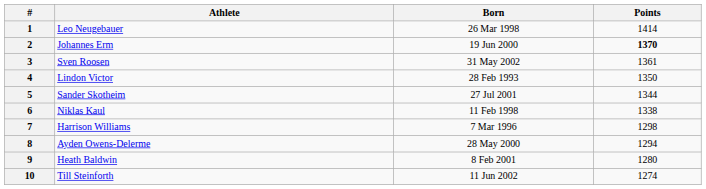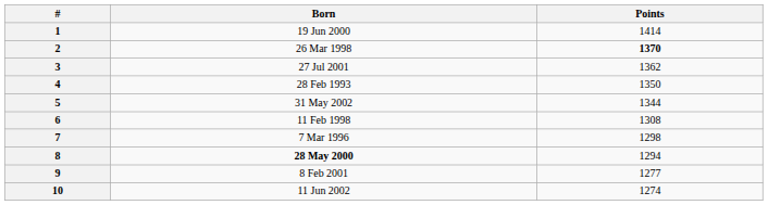- column: Athlete | Leo Neugebauer | Johannes Erm | Sven Roosen | Lindon Victor | Sander Skotheim | Niklas Kaul | Harrison Williams | Ayden Owens-Delerme | Heath Baldwin | Till Steinforth
1 | Born: 26 Mar 1998 -> 19 Jun 2000
2 | Born: 19 Jun 2000 -> 26 Mar 1998
3 | Born: 31 May 2002 -> 27 Jul 2001
3 | Points: 1361 -> 1362
5 | Born: 27 Jul 2001 -> 31 May 2002
6 | Points: 1338 -> 1308
8 | Born: normal -> bold
9 | Points: 1280 -> 1277
